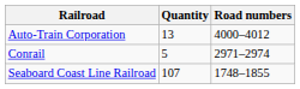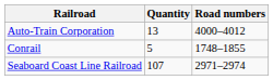Conrail | Road numbers: 2971–2974 -> 1748–1855
Seaboard Coast Line Railroad | Road numbers: 1748–1855 -> 2971–2974
